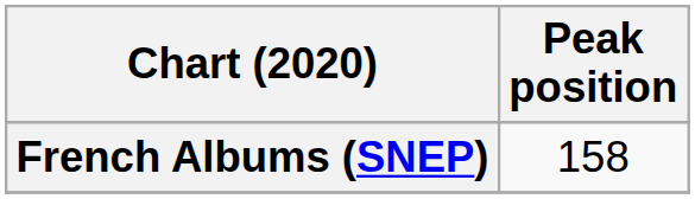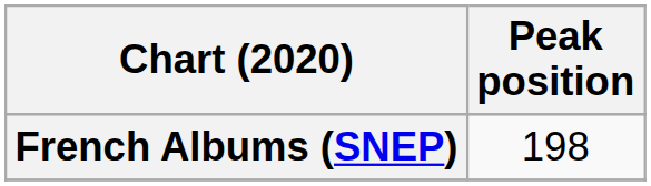French Albums (SNEP) | Peak position: 158 -> 198
